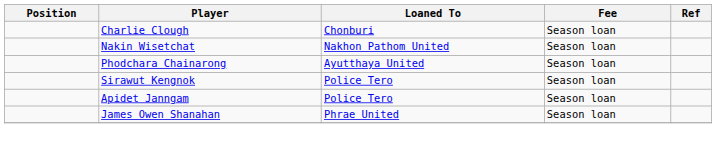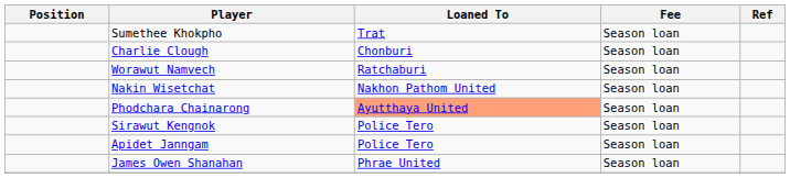+ row: Sumethee Khokpho | Trat | Season loan
+ row: Worawut Namvech | Ratchaburi | Season loan
Phodchara Chainarong | Loaned To: no background -> lightsalmon background
